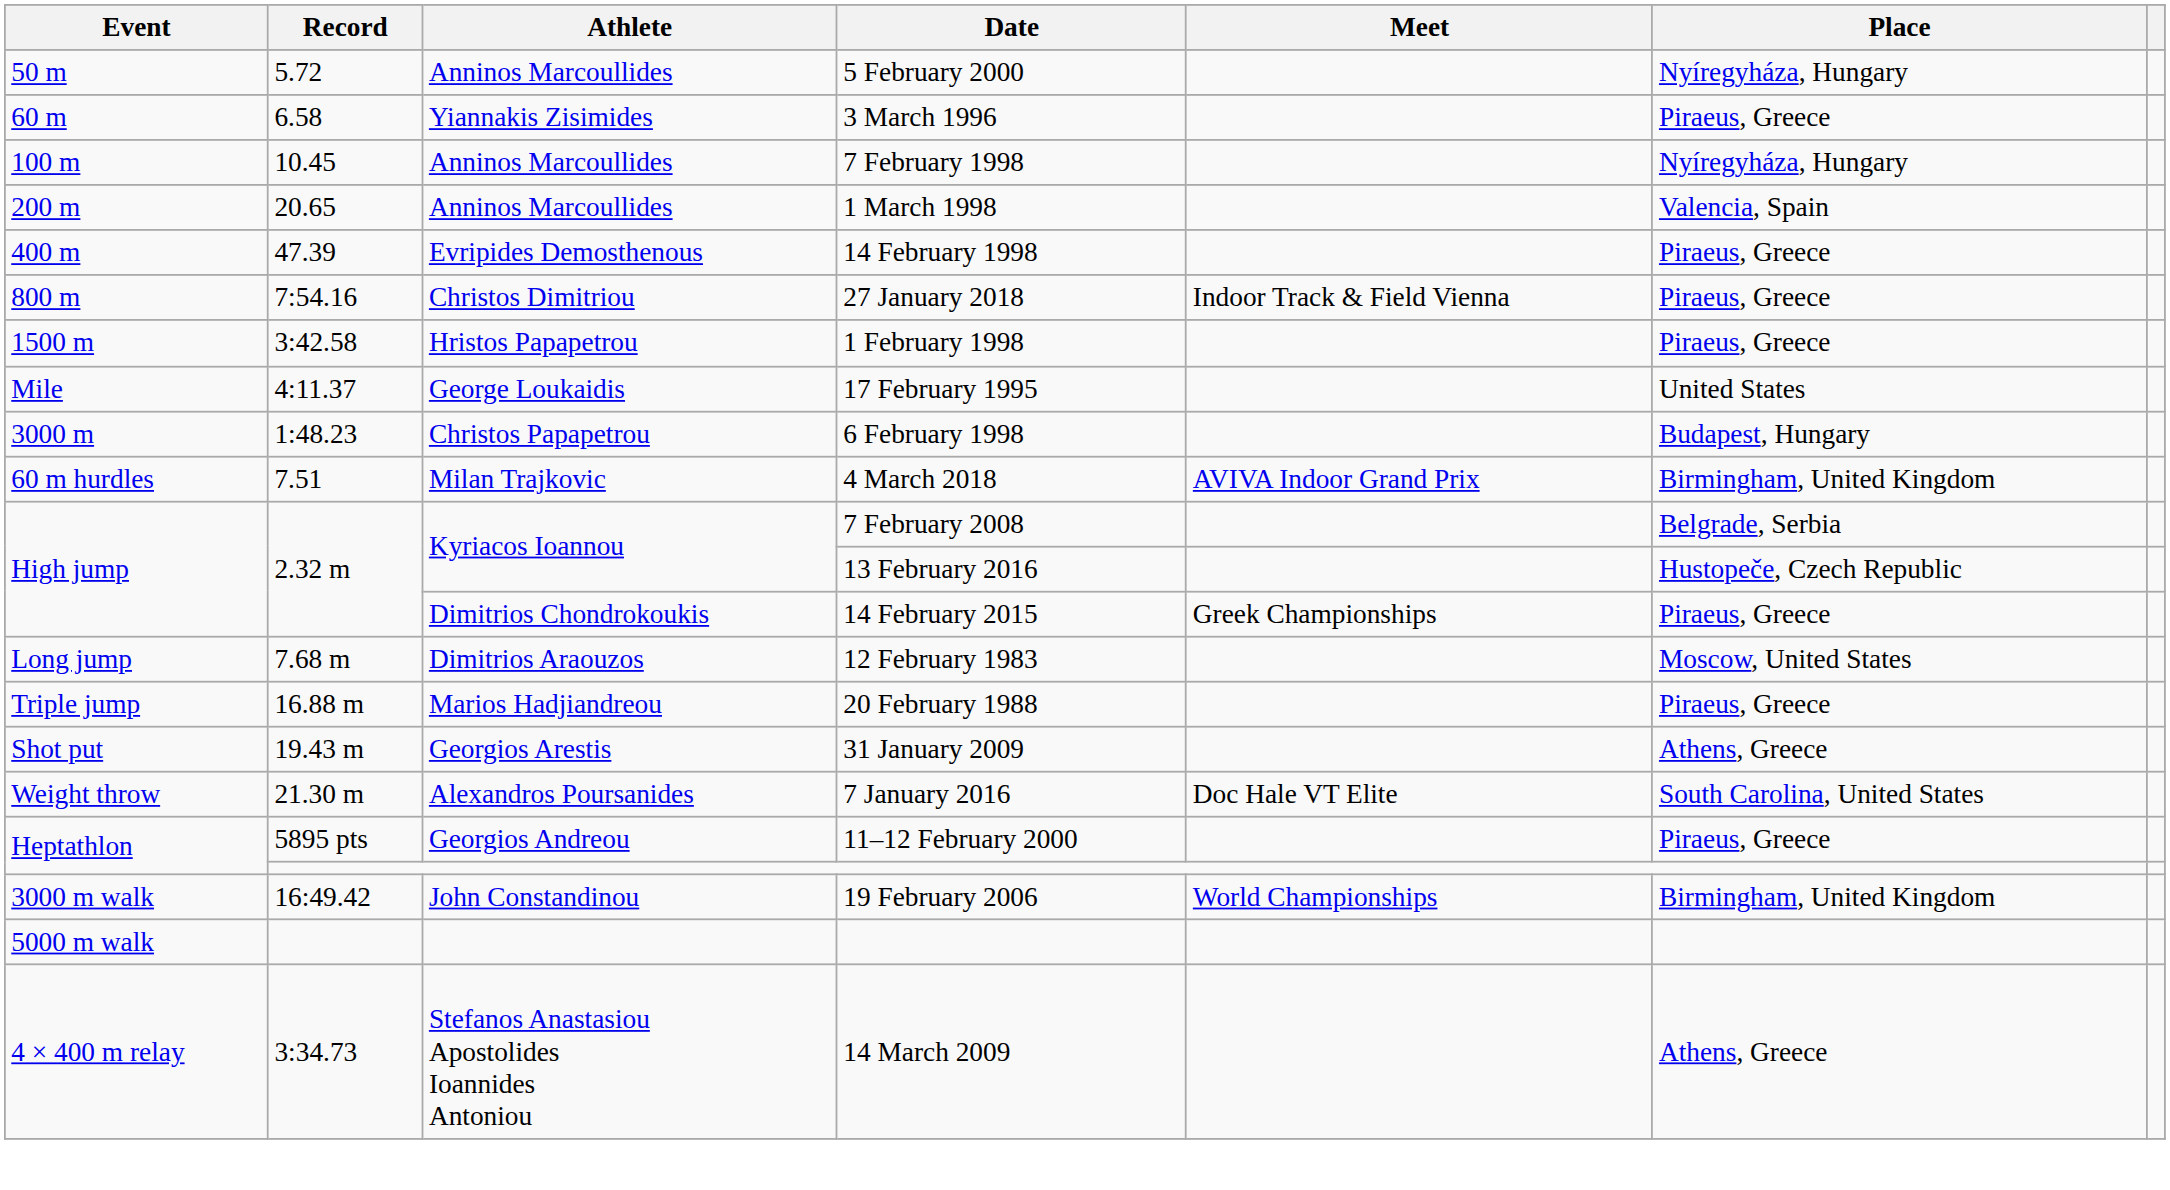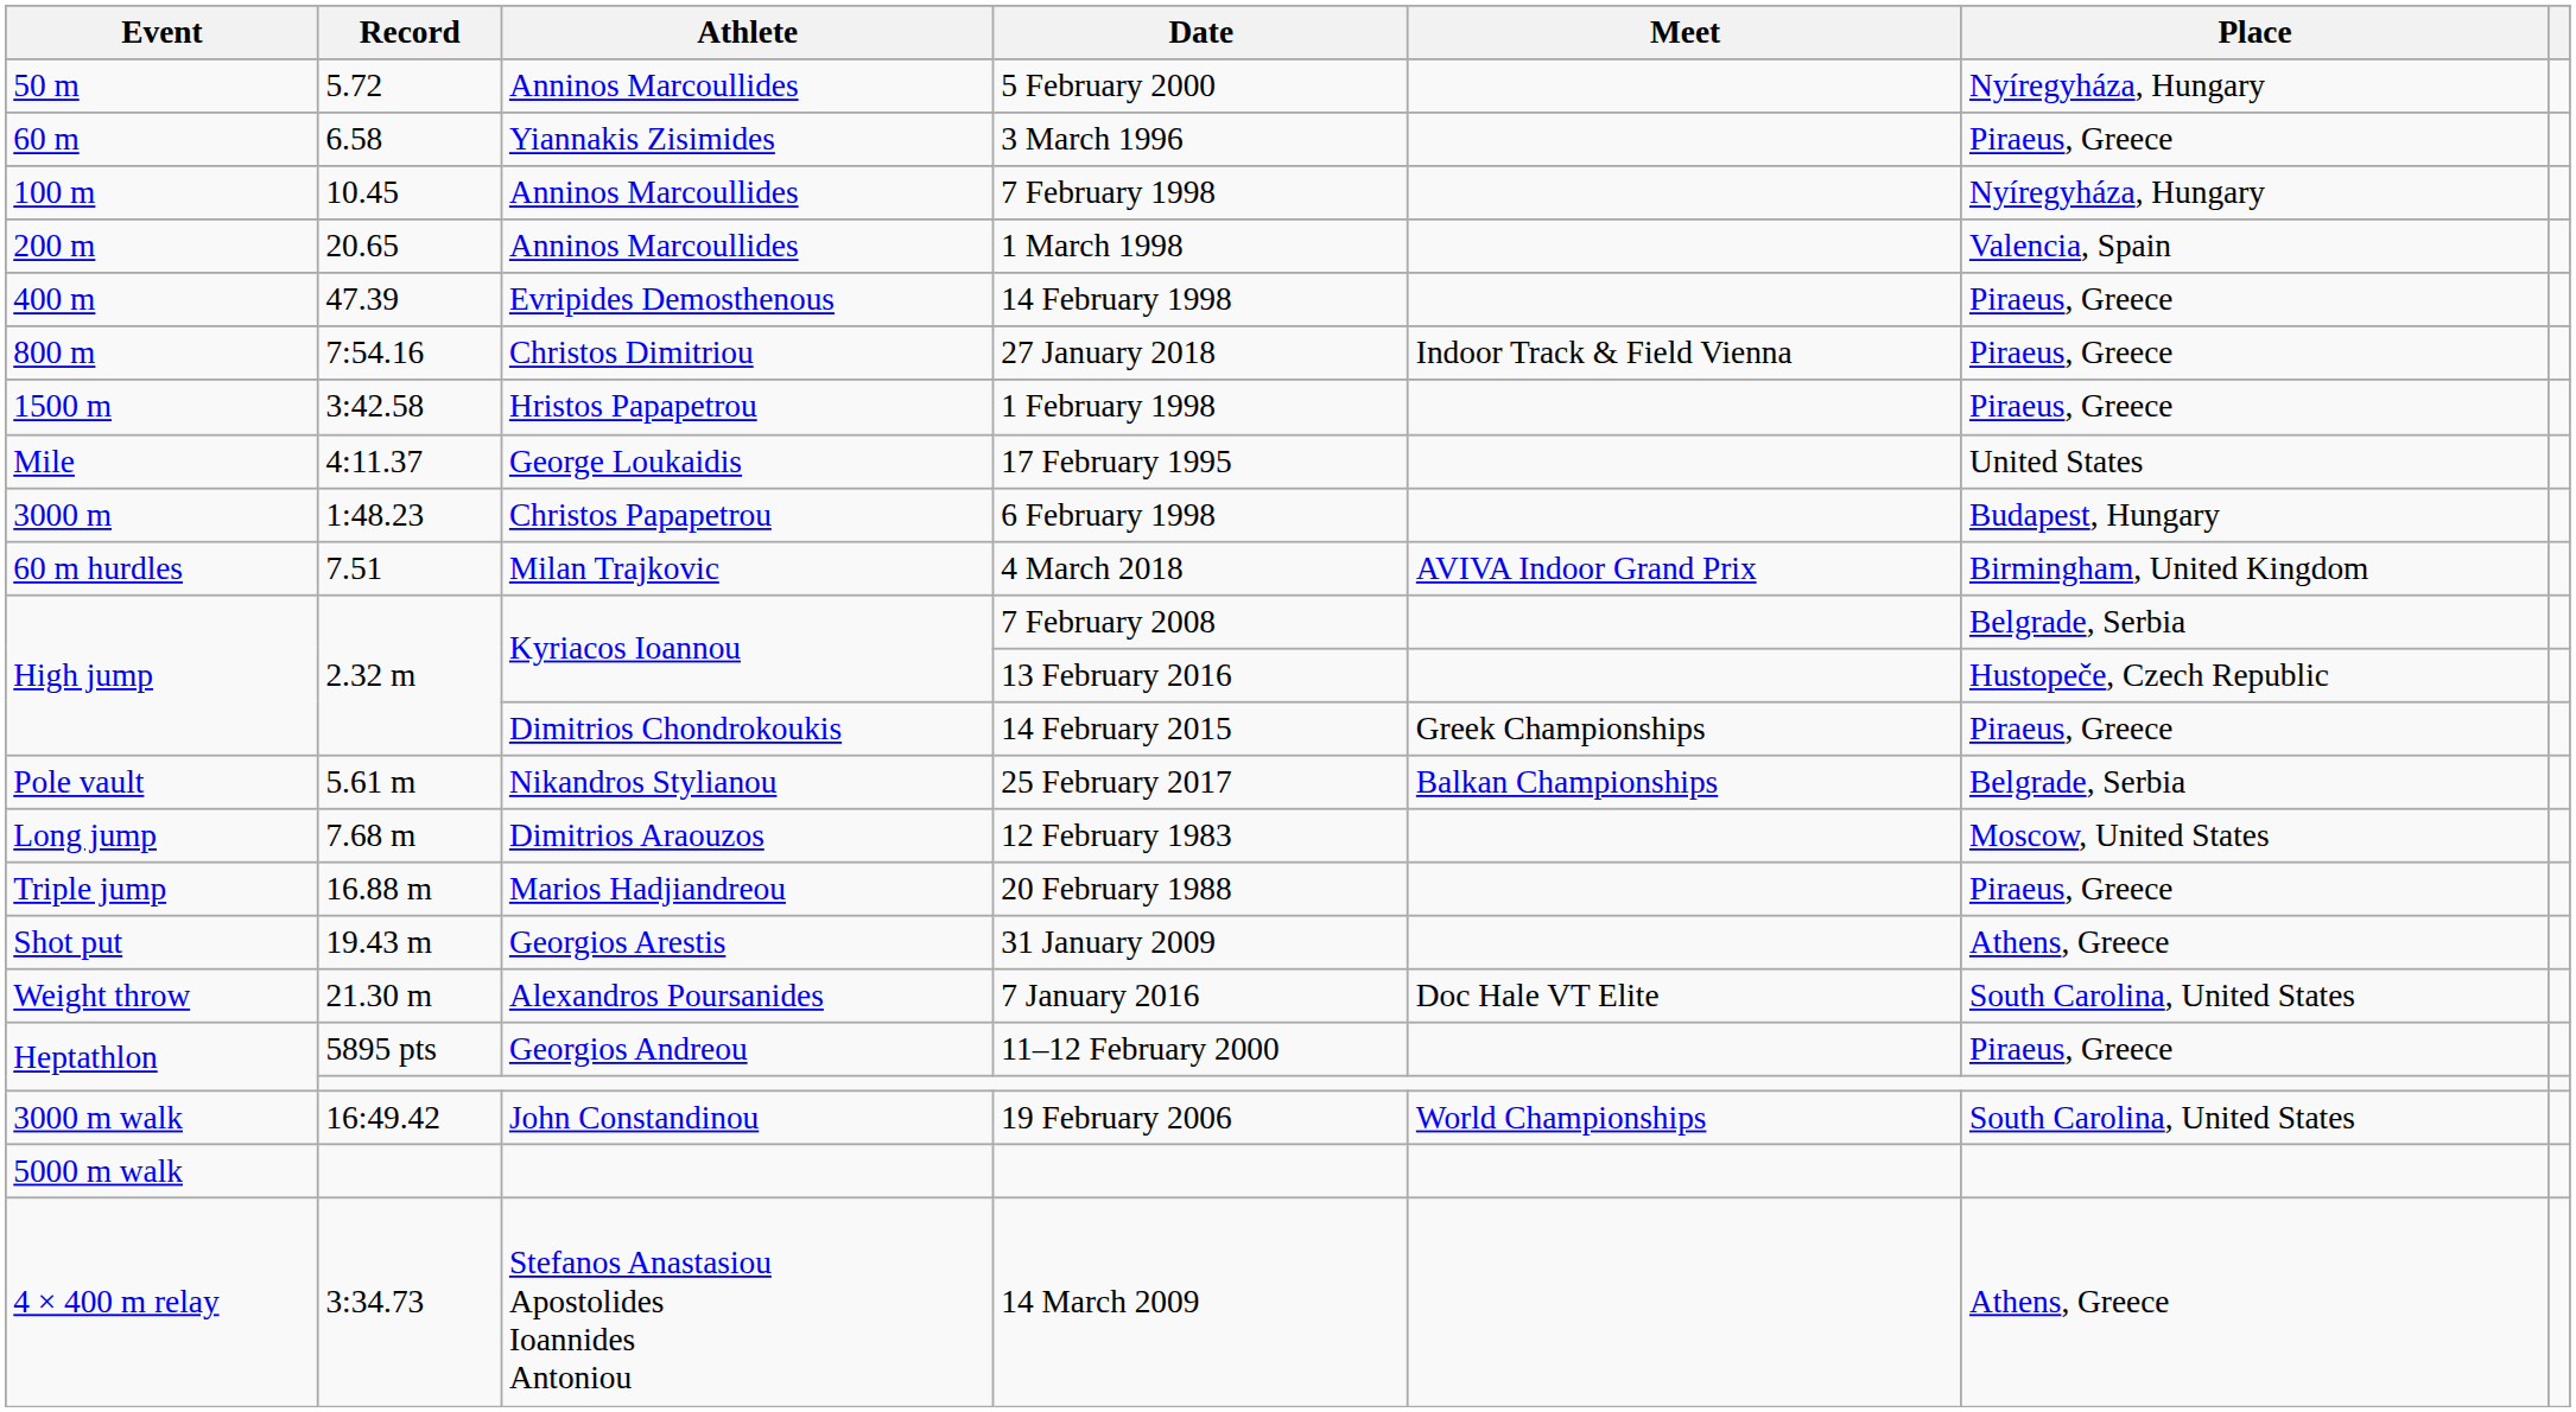+ row: Pole vault | 5.61 m | Nikandros Stylianou | 25 February 2017 | Balkan Championships | Belgrade, Serbia
19 February 2006 | Place: Birmingham, United Kingdom -> South Carolina, United States
